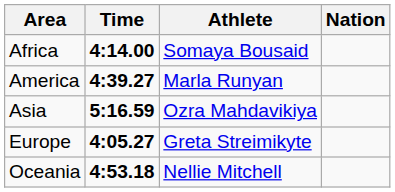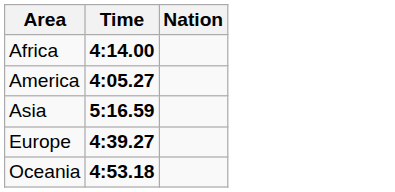- column: Athlete | Somaya Bousaid | Marla Runyan | Ozra Mahdavikiya | Greta Streimikyte | Nellie Mitchell
America | Time: 4:39.27 -> 4:05.27
Europe | Time: 4:05.27 -> 4:39.27
